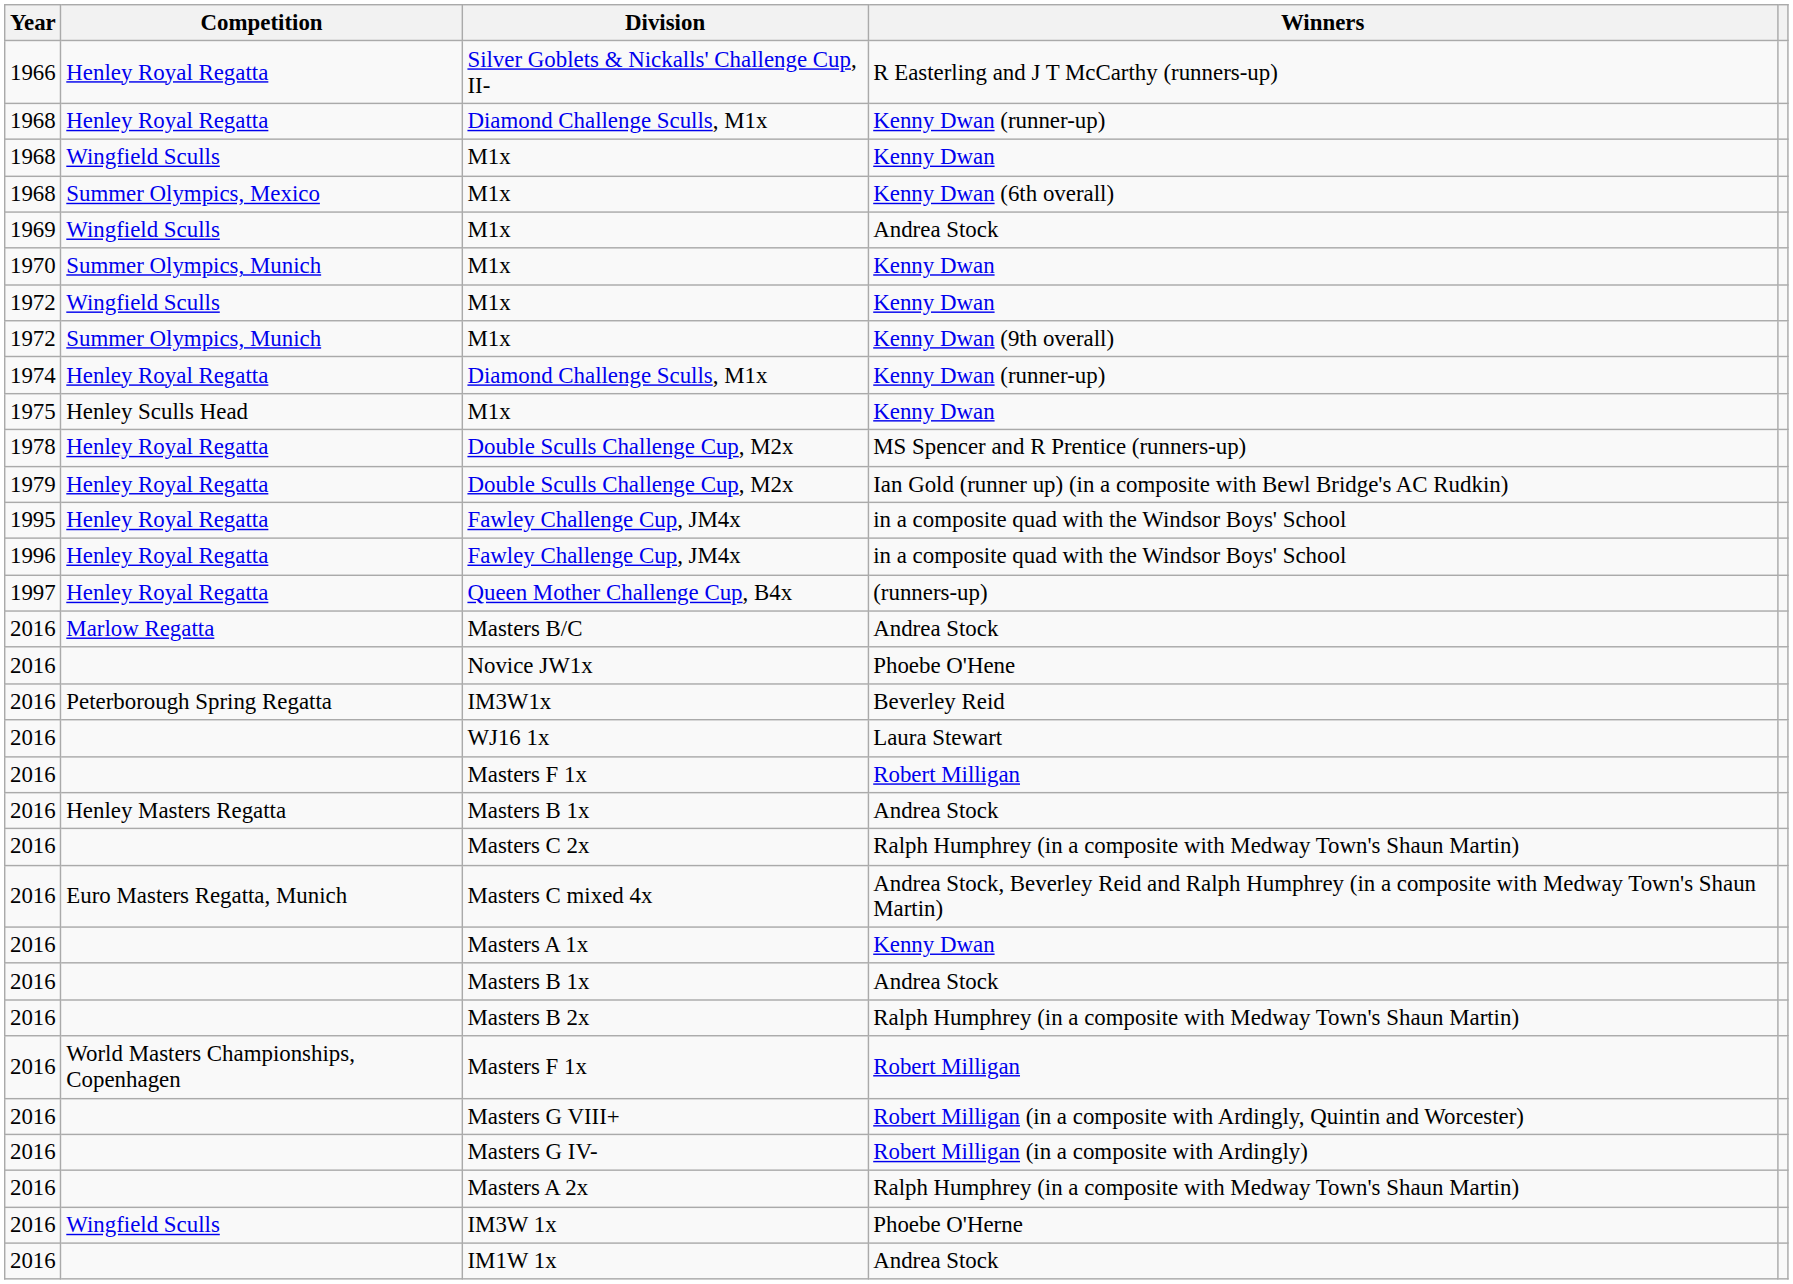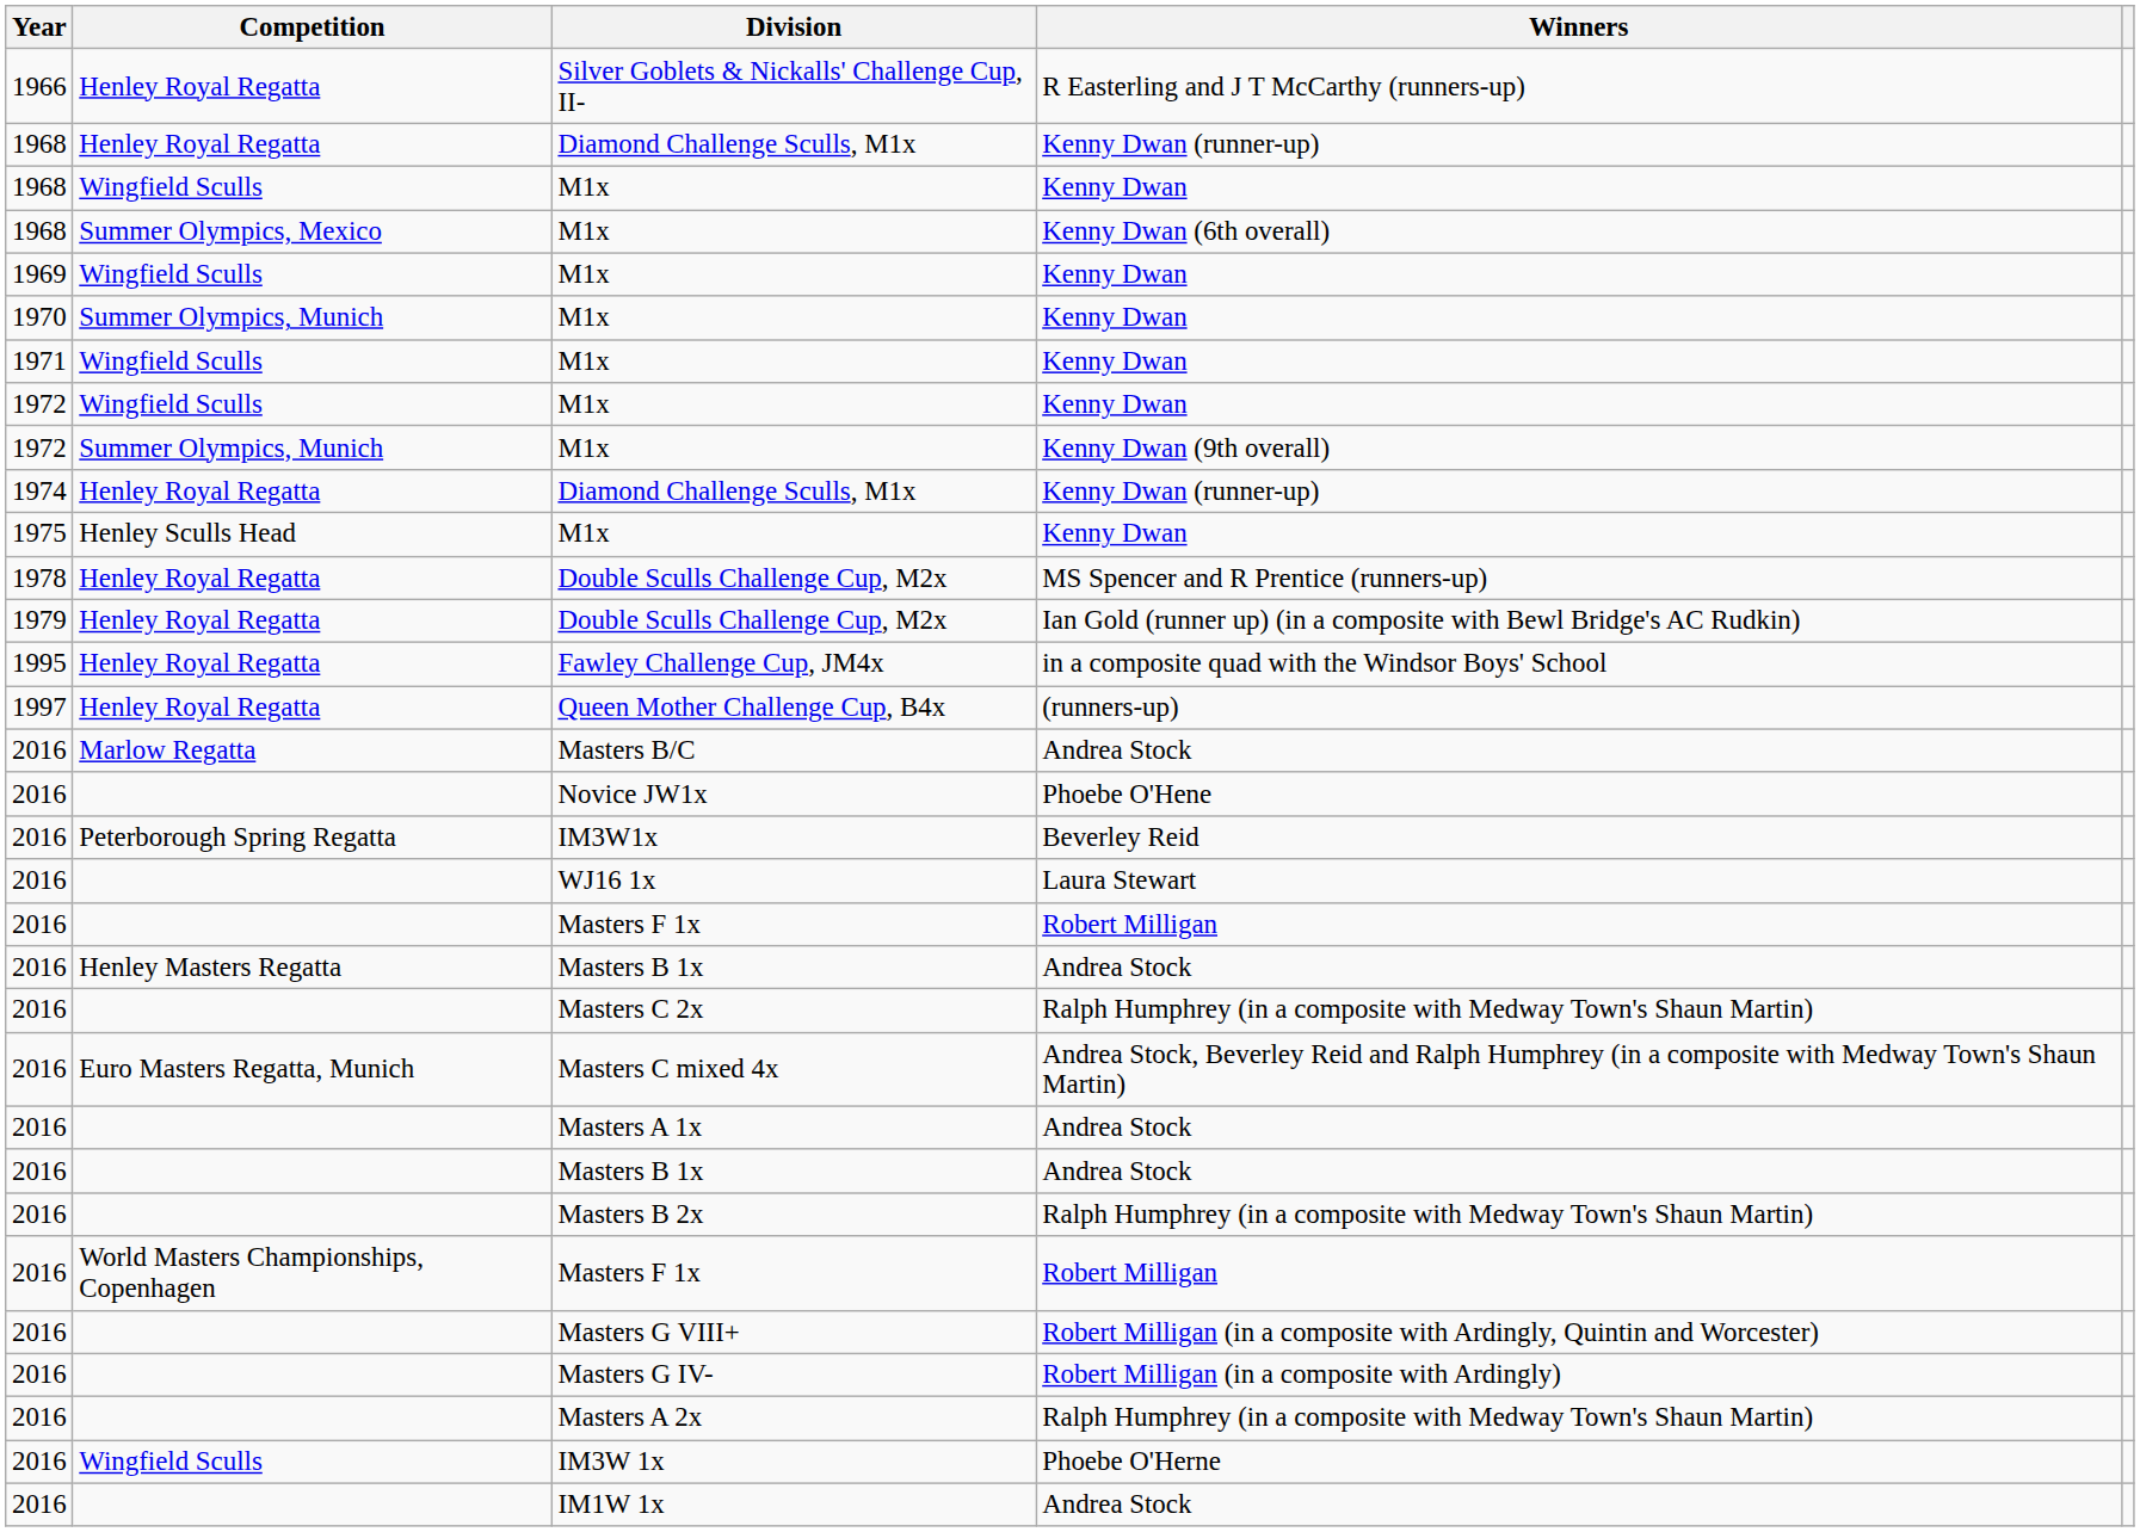1969 / M1x | Winners: Andrea Stock -> Kenny Dwan
+ row: 1971 | Wingfield Sculls | M1x | Kenny Dwan
- row: 1996 | Henley Royal Regatta | Fawley Challenge Cup, JM4x | in a composite quad with the Windsor Boys' School
Masters A 1x | Winners: Kenny Dwan -> Andrea Stock
